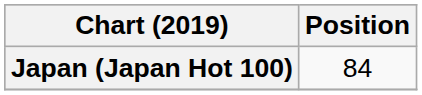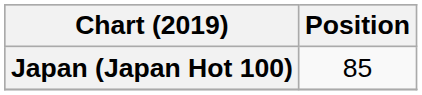Japan (Japan Hot 100) | Position: 84 -> 85
